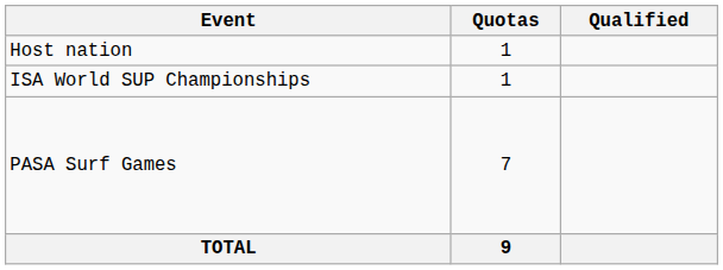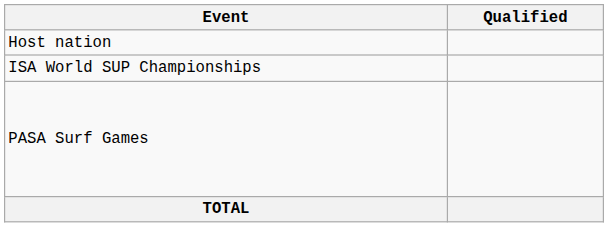- column: Quotas | 1 | 1 | 7 | 9
